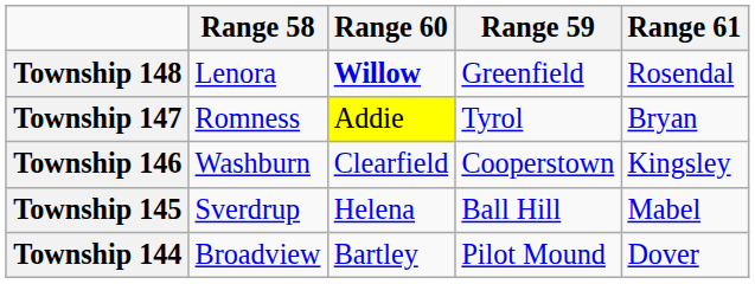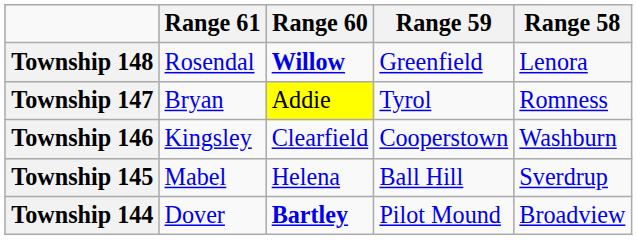columns swapped: Range 61 <-> Range 58
Township 144 | Range 60: normal -> bold
